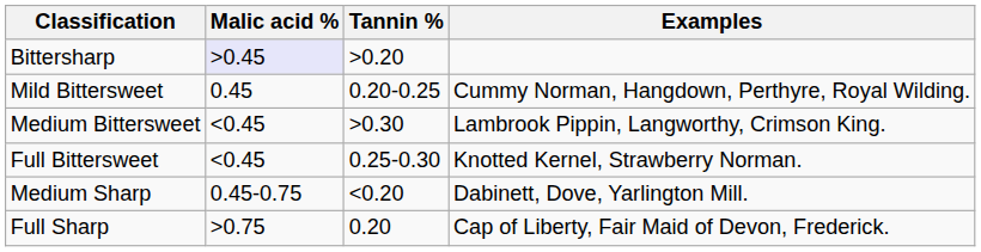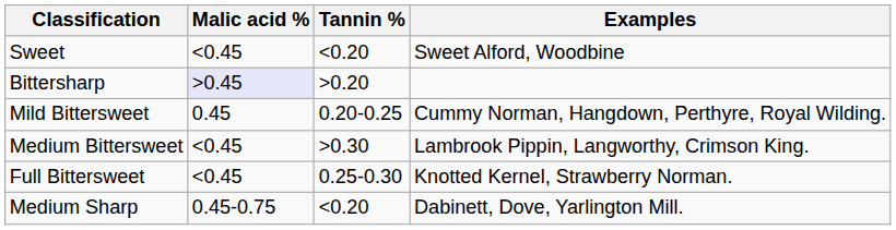+ row: Sweet | <0.45 | <0.20 | Sweet Alford, Woodbine
- row: Full Sharp | >0.75 | 0.20 | Cap of Liberty, Fair Maid of Devon, Frederick.
